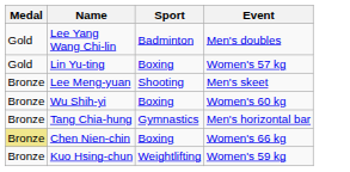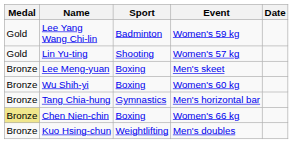+ column: Date
Lee Yang Wang Chi-lin | Event: Men's doubles -> Women's 59 kg
Lin Yu-ting | Sport: Boxing -> Shooting
Lee Meng-yuan | Sport: Shooting -> Boxing
Kuo Hsing-chun | Event: Women's 59 kg -> Men's doubles
